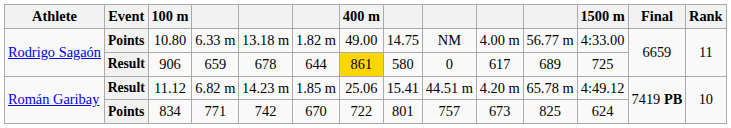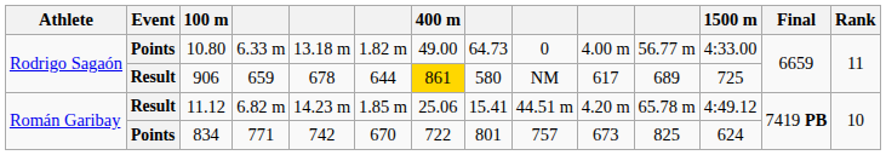10.80 | column 8: 14.75 -> 64.73
10.80 | column 9: NM -> 0
906 | column 9: 0 -> NM
